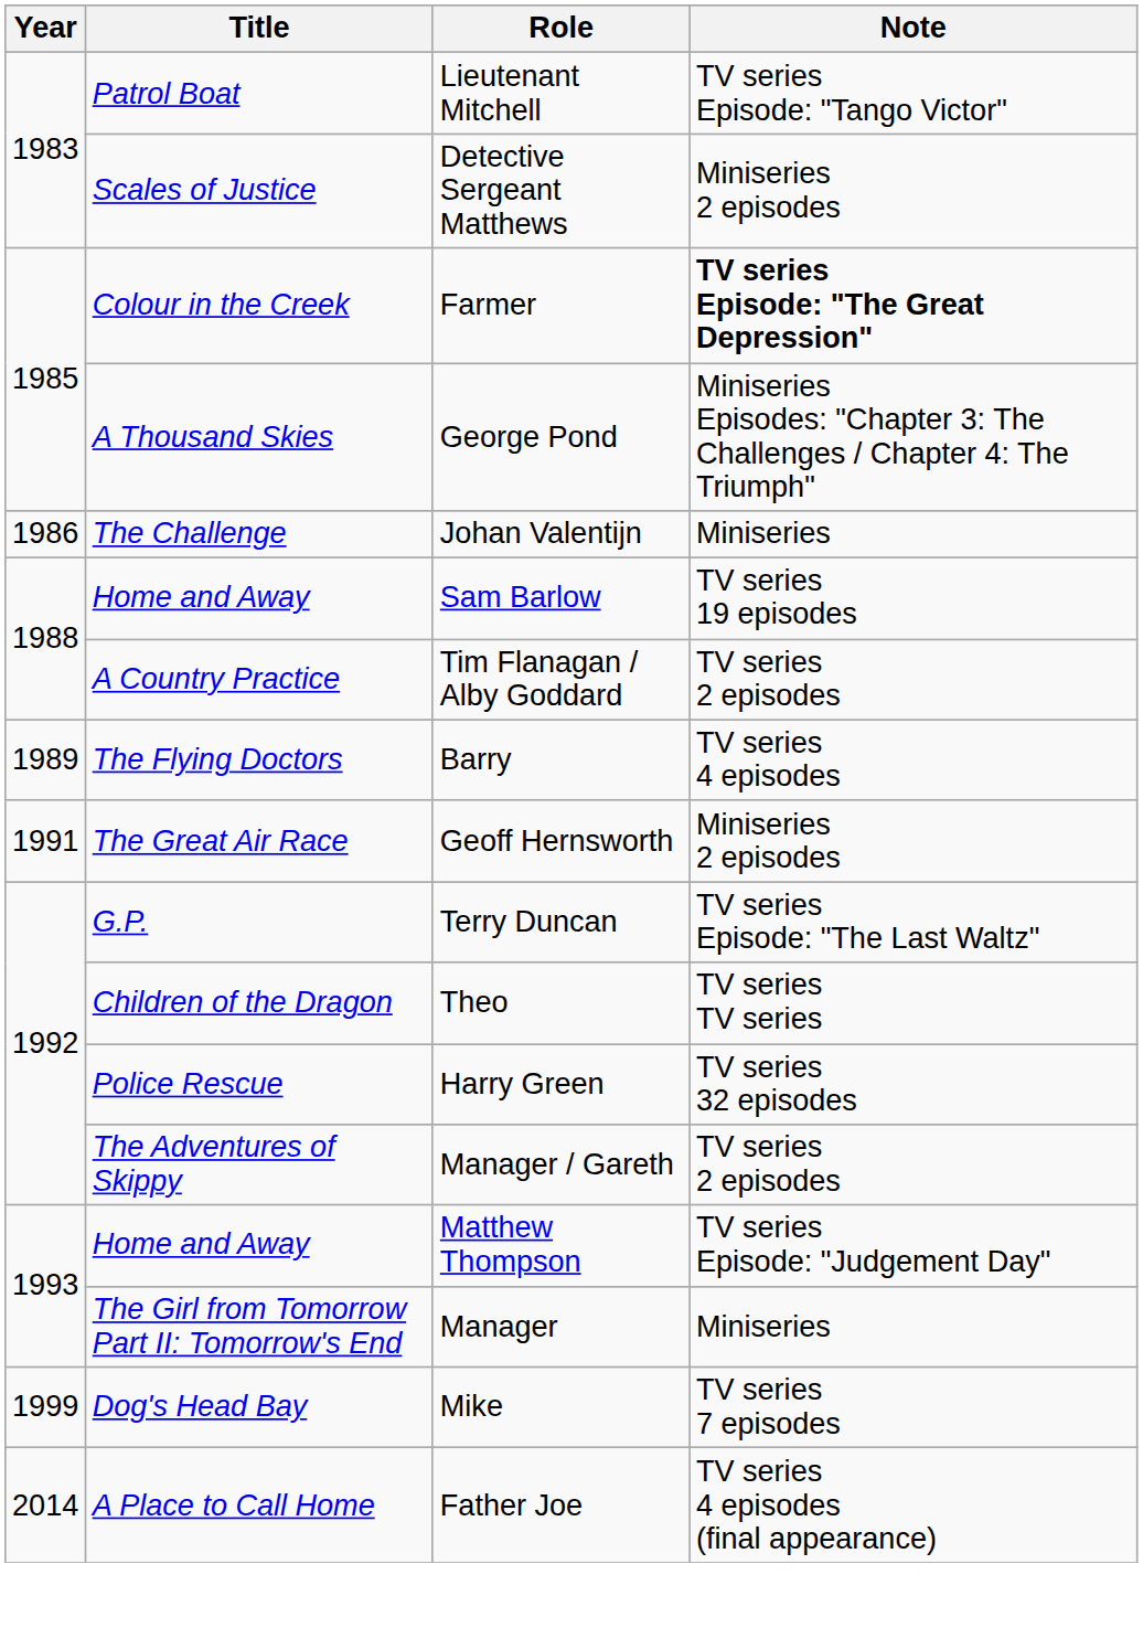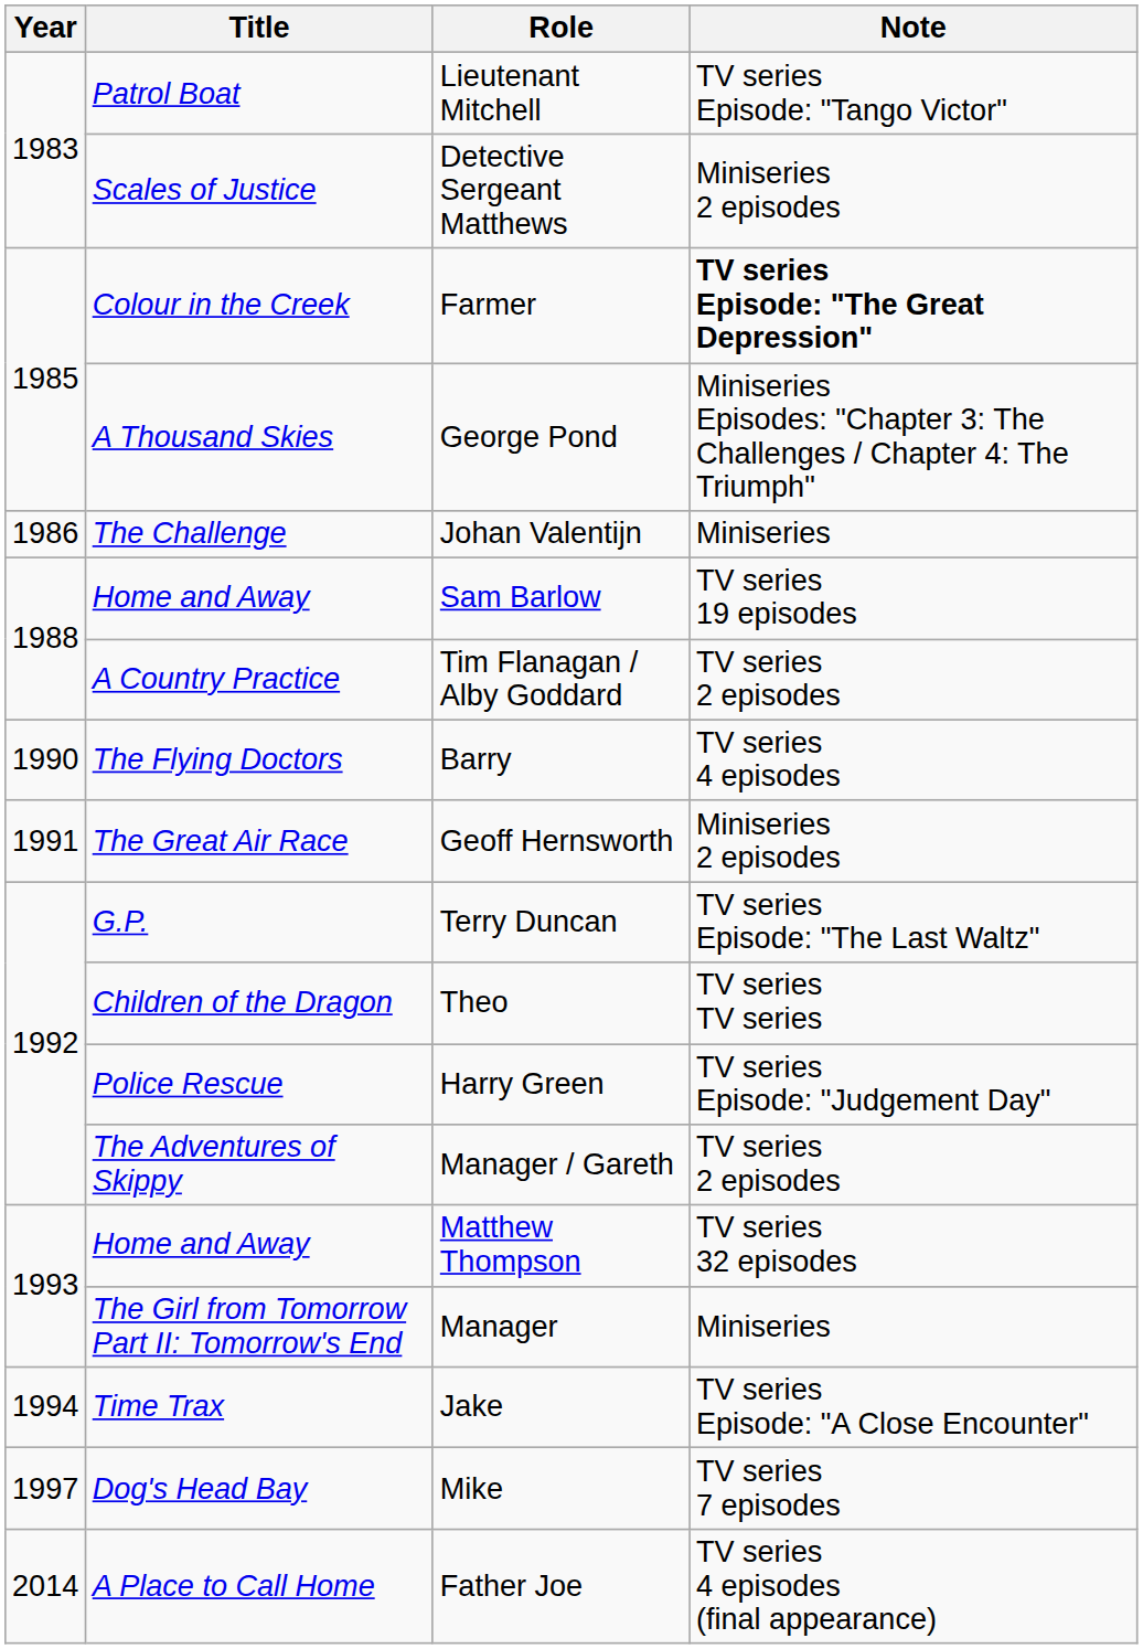Barry | Year: 1989 -> 1990
Harry Green | Note: TV series 32 episodes -> TV series Episode: "Judgement Day"
Matthew Thompson | Note: TV series Episode: "Judgement Day" -> TV series 32 episodes
+ row: 1994 | Time Trax | Jake | TV series Episode: "A Close Encounter"
Mike | Year: 1999 -> 1997
